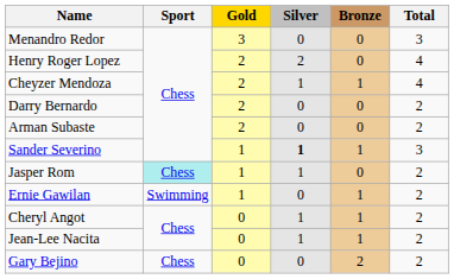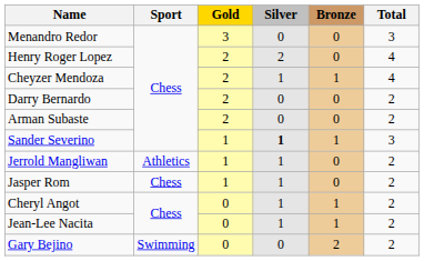+ row: Jerrold Mangliwan | Athletics | 1 | 1 | 0 | 2
Jasper Rom | Sport: paleturquoise background -> no background
- row: Ernie Gawilan | Swimming | 1 | 0 | 1 | 2
Gary Bejino | Sport: Chess -> Swimming
